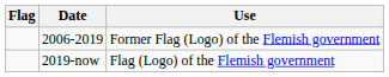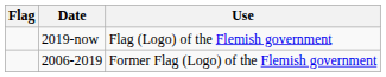rows swapped: 2019-now <-> 2006-2019
